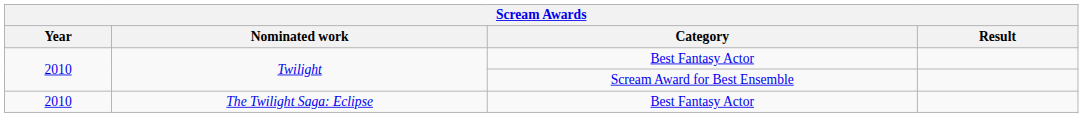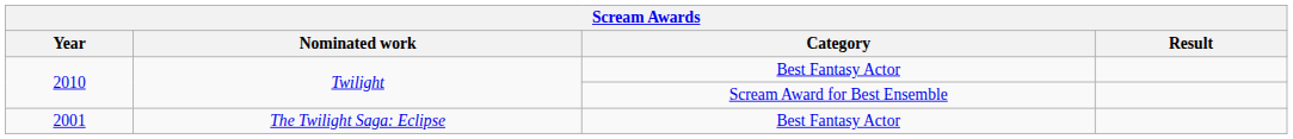The Twilight Saga: Eclipse | Year: 2010 -> 2001
